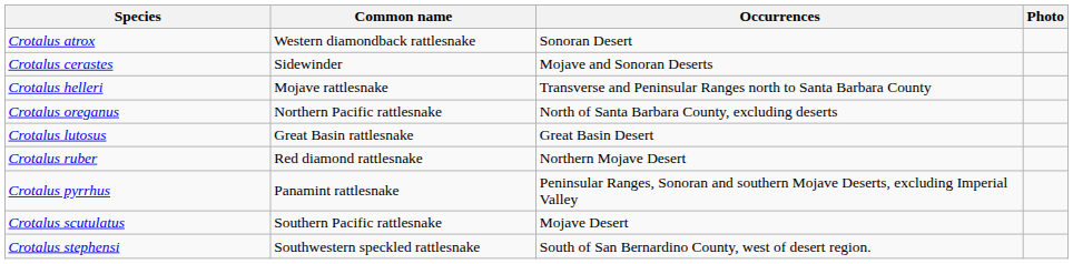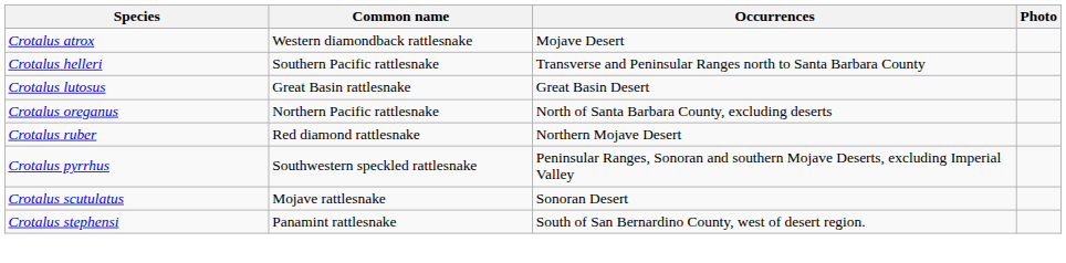Crotalus atrox | Occurrences: Sonoran Desert -> Mojave Desert
- row: Crotalus cerastes | Sidewinder | Mojave and Sonoran Deserts
Crotalus helleri | Common name: Mojave rattlesnake -> Southern Pacific rattlesnake
rows swapped: Crotalus lutosus <-> Crotalus oreganus
Crotalus pyrrhus | Common name: Panamint rattlesnake -> Southwestern speckled rattlesnake
Crotalus scutulatus | Common name: Southern Pacific rattlesnake -> Mojave rattlesnake
Crotalus scutulatus | Occurrences: Mojave Desert -> Sonoran Desert
Crotalus stephensi | Common name: Southwestern speckled rattlesnake -> Panamint rattlesnake
